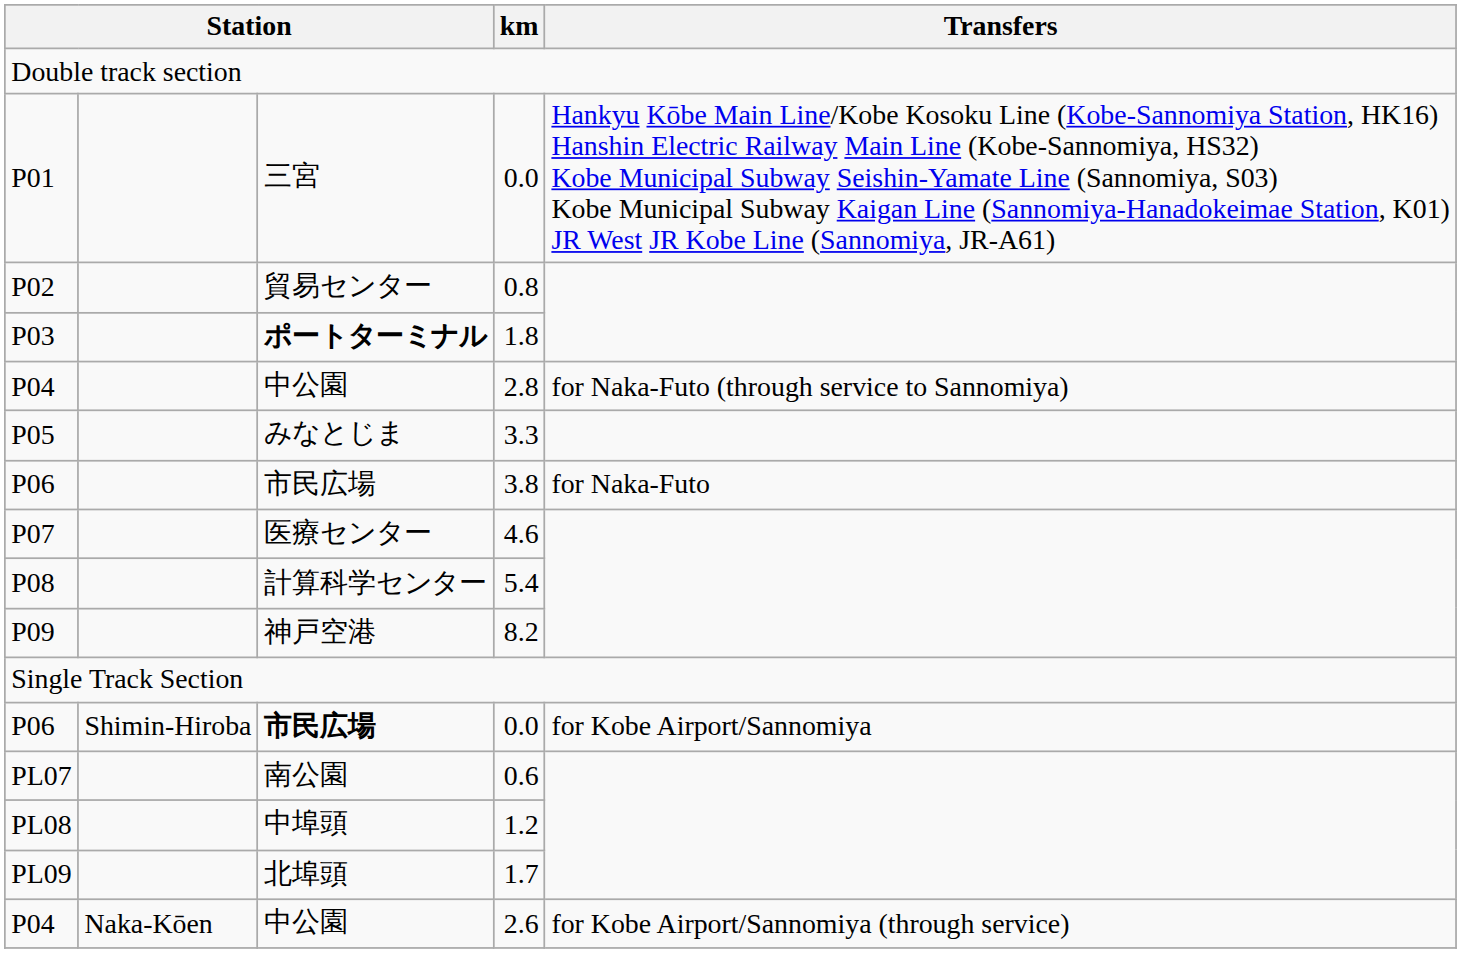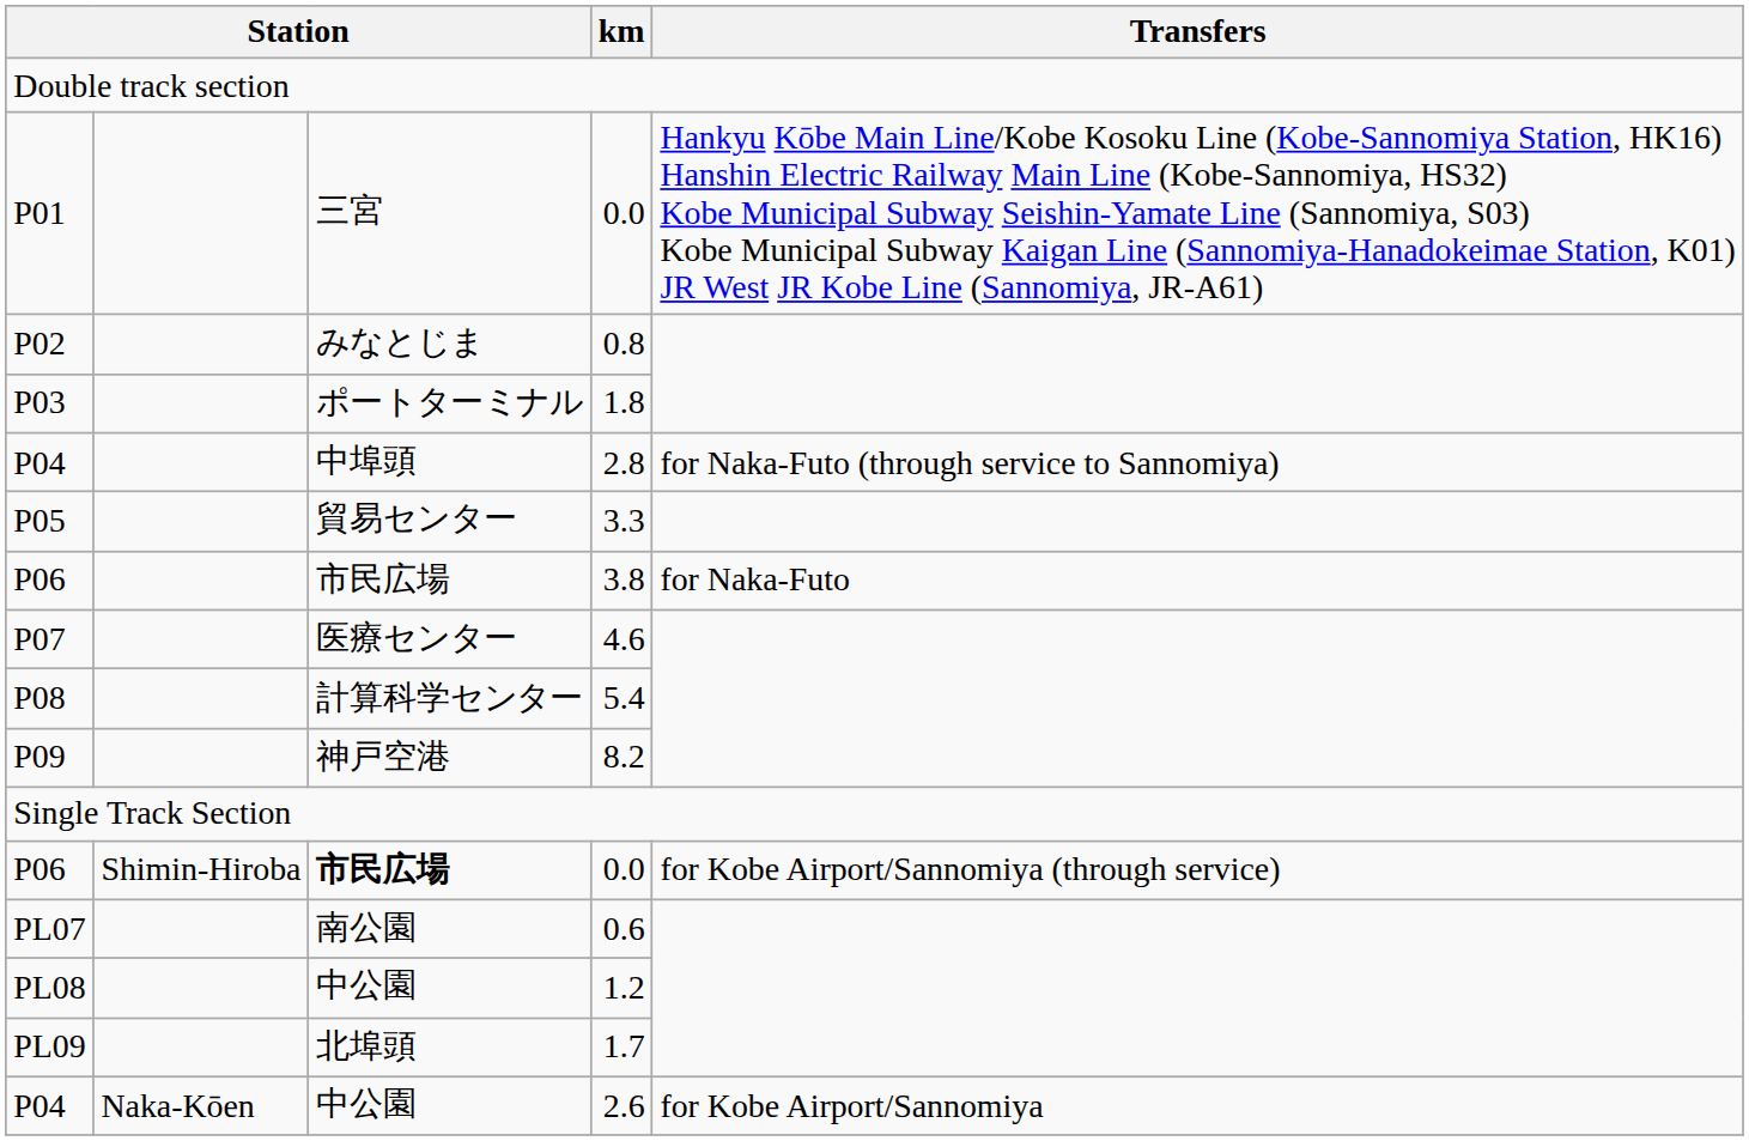0.8 | column 3: 貿易センター -> みなとじま
1.8 | column 3: bold -> normal
2.8 | column 3: 中公園 -> 中埠頭
3.3 | column 3: みなとじま -> 貿易センター
P06 / 0.0 | Transfers: for Kobe Airport/Sannomiya -> for Kobe Airport/Sannomiya (through service)
1.2 | column 3: 中埠頭 -> 中公園
2.6 | Transfers: for Kobe Airport/Sannomiya (through service) -> for Kobe Airport/Sannomiya
